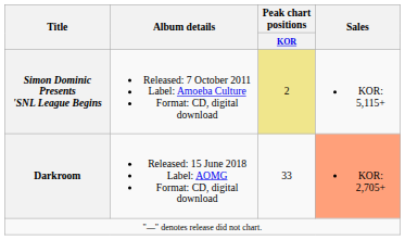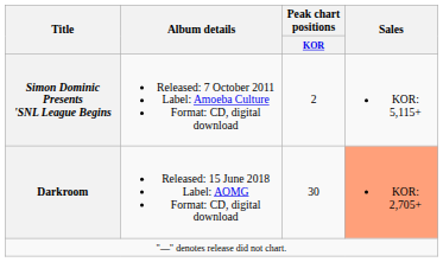Simon Dominic Presents 'SNL League Begins | Peak chart positions / KOR: khaki background -> no background
Darkroom | Peak chart positions / KOR: 33 -> 30
